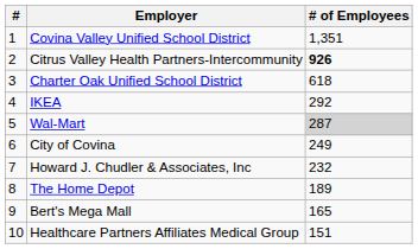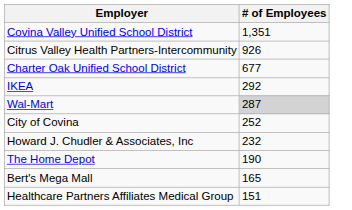- column: # | 1 | 2 | 3 | 4 | 5 | 6 | 7 | 8 | 9 | 10
Citrus Valley Health Partners-Intercommunity | # of Employees: bold -> normal
Charter Oak Unified School District | # of Employees: 618 -> 677
City of Covina | # of Employees: 249 -> 252
The Home Depot | # of Employees: 189 -> 190
